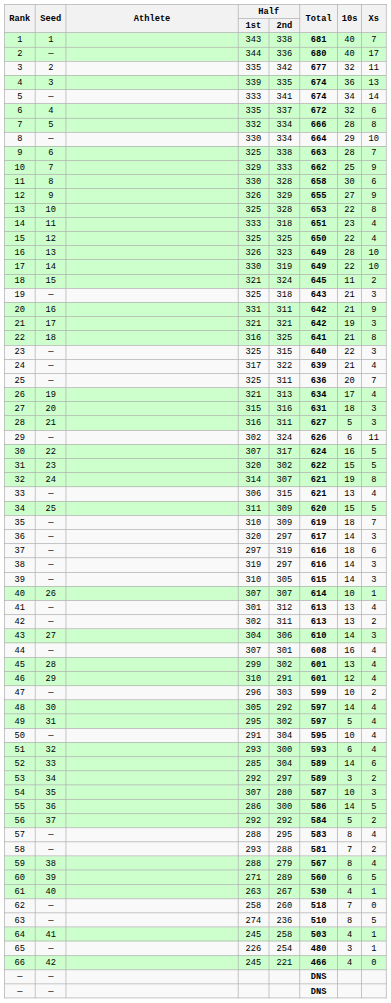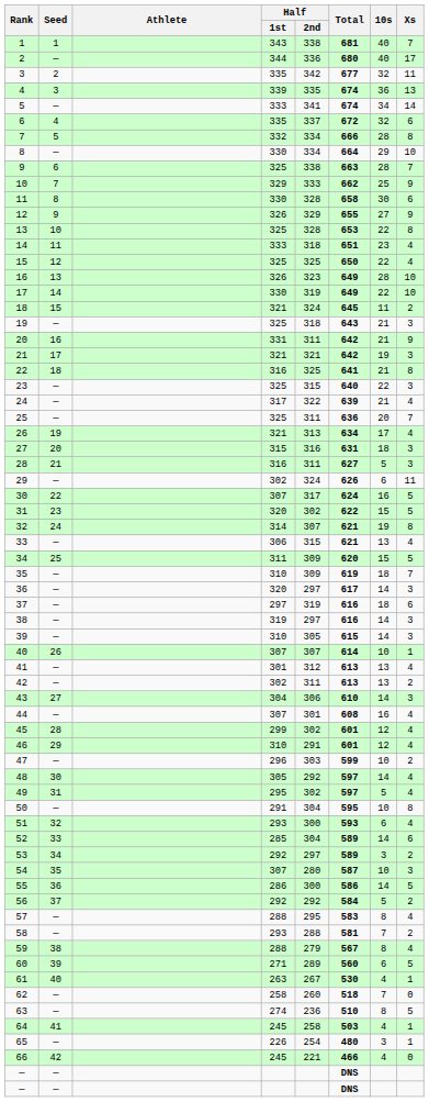45 | 10s: 13 -> 12
50 | Xs: 4 -> 8
